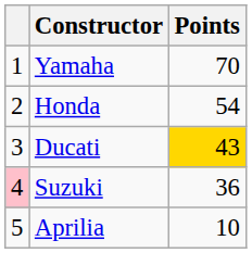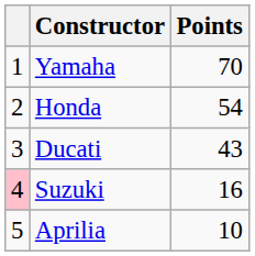Ducati | Points: gold background -> no background
Suzuki | Points: 36 -> 16
